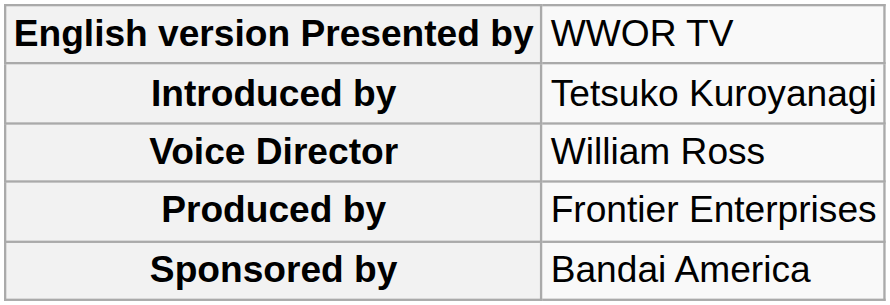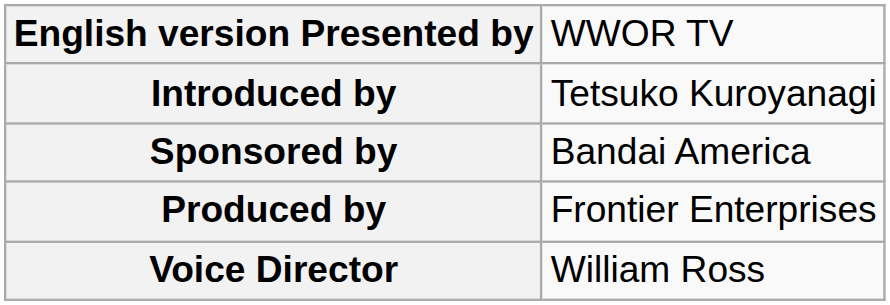rows swapped: Voice Director <-> Sponsored by
